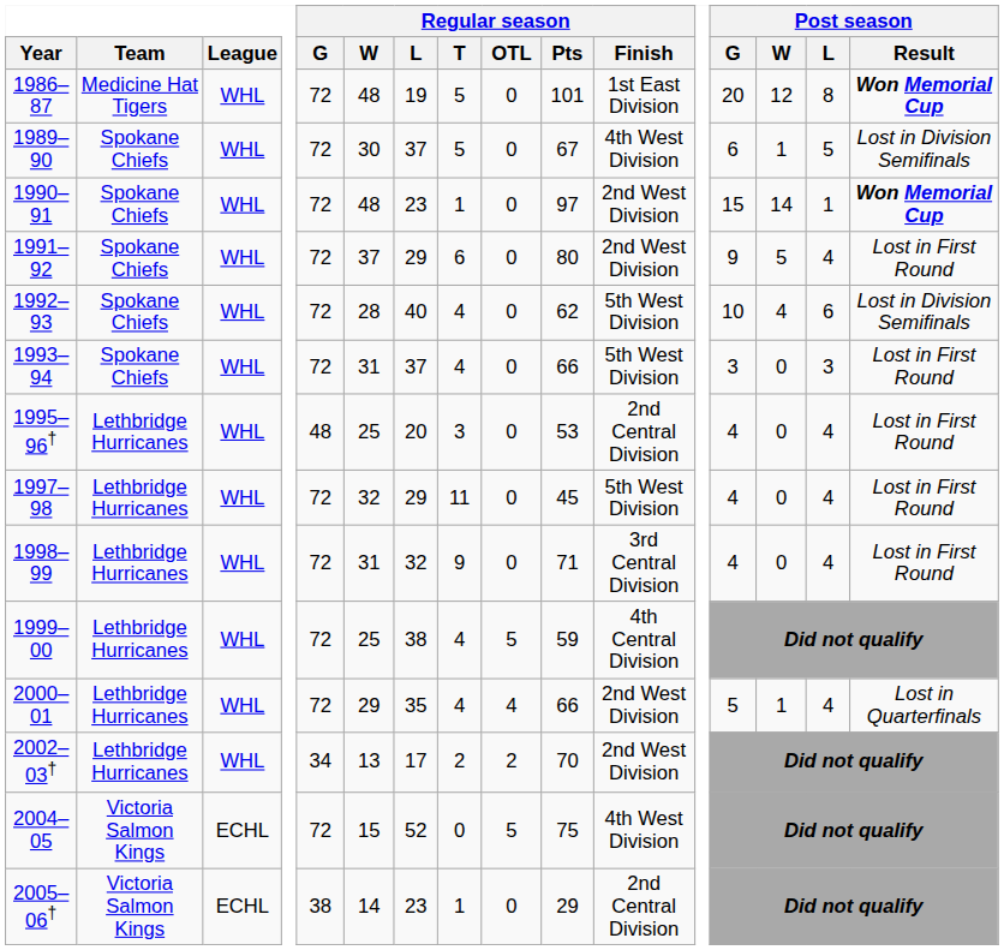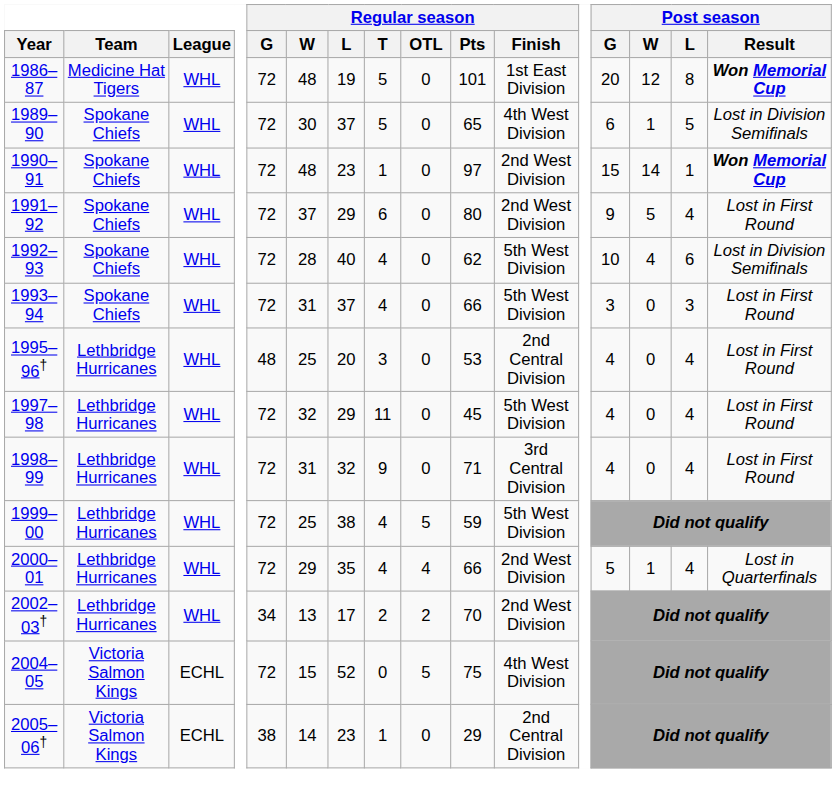1989–90 | Regular season / Pts: 67 -> 65
1999–00 | Regular season / Finish: 4th Central Division -> 5th West Division
